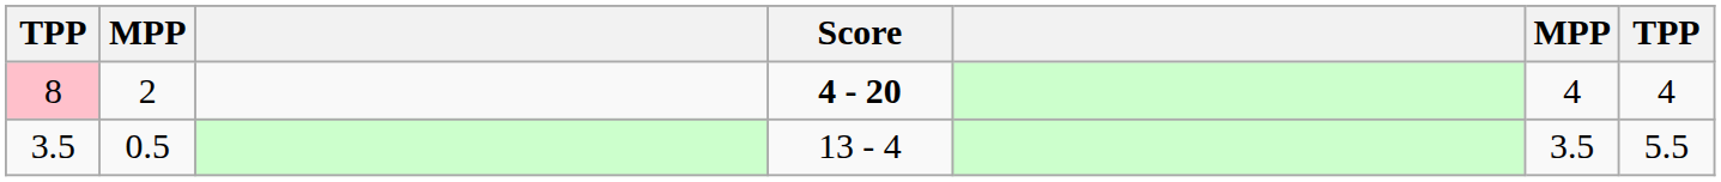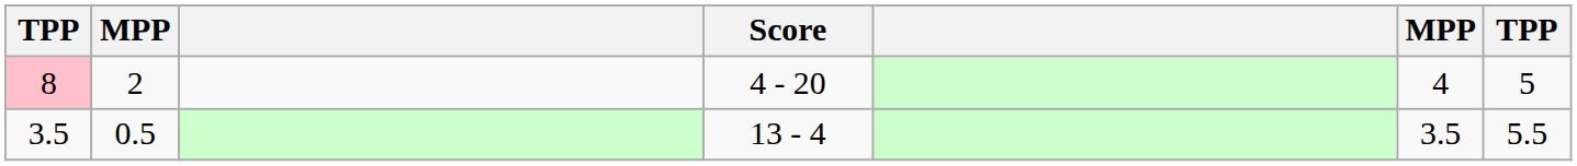8 | Score: bold -> normal
8 | column 7: 4 -> 5
